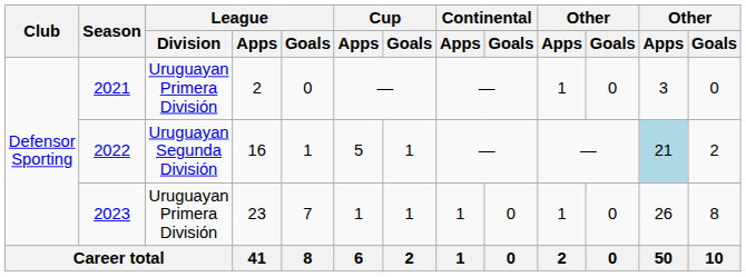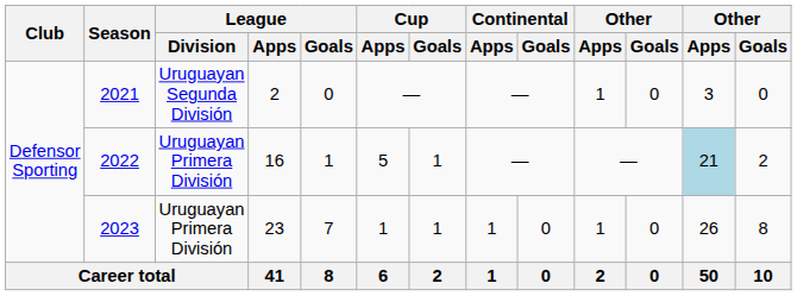2021 | League / Division: Uruguayan Primera División -> Uruguayan Segunda División
2022 | League / Division: Uruguayan Segunda División -> Uruguayan Primera División
